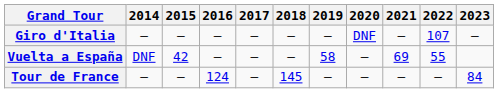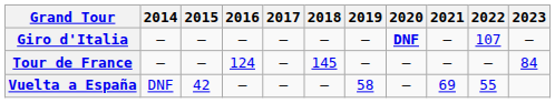Giro d'Italia | 2020: normal -> bold
rows swapped: Tour de France <-> Vuelta a España
